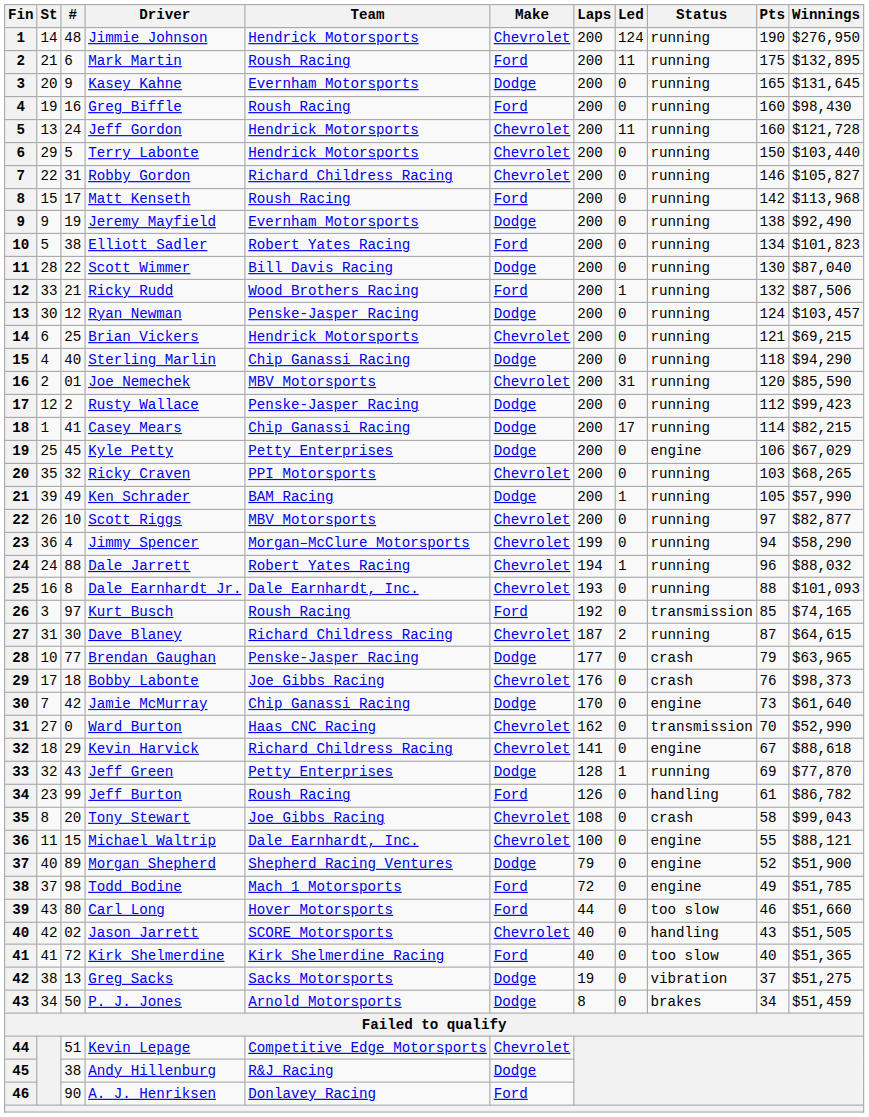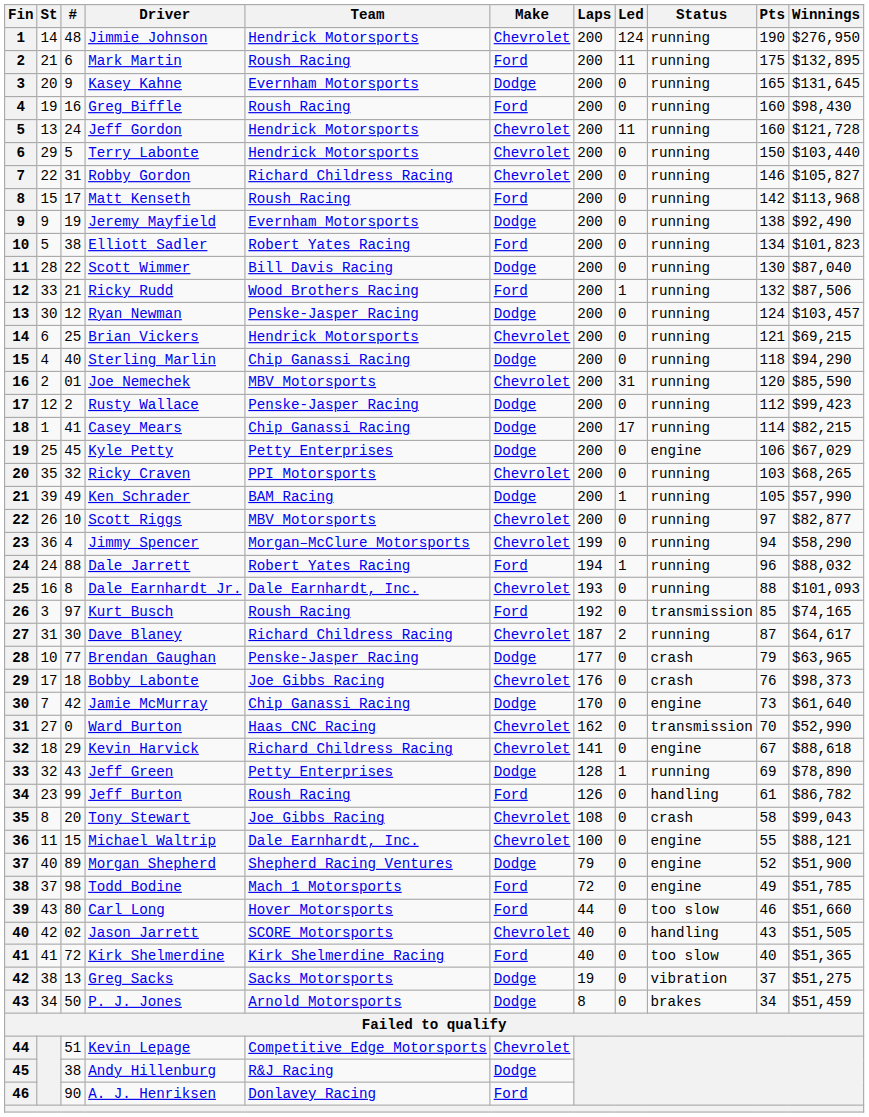Dale Jarrett | Make: Chevrolet -> Ford
Dave Blaney | Winnings: $64,615 -> $64,617
Jeff Green | Winnings: $77,870 -> $78,890
